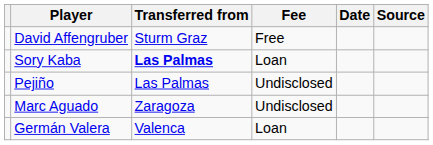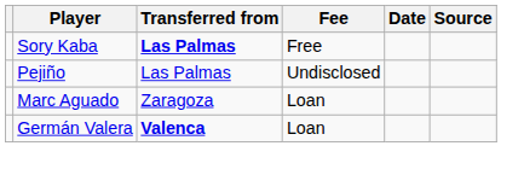- row: David Affengruber | Sturm Graz | Free
Sory Kaba | Fee: Loan -> Free
Marc Aguado | Fee: Undisclosed -> Loan
Germán Valera | Transferred from: normal -> bold
